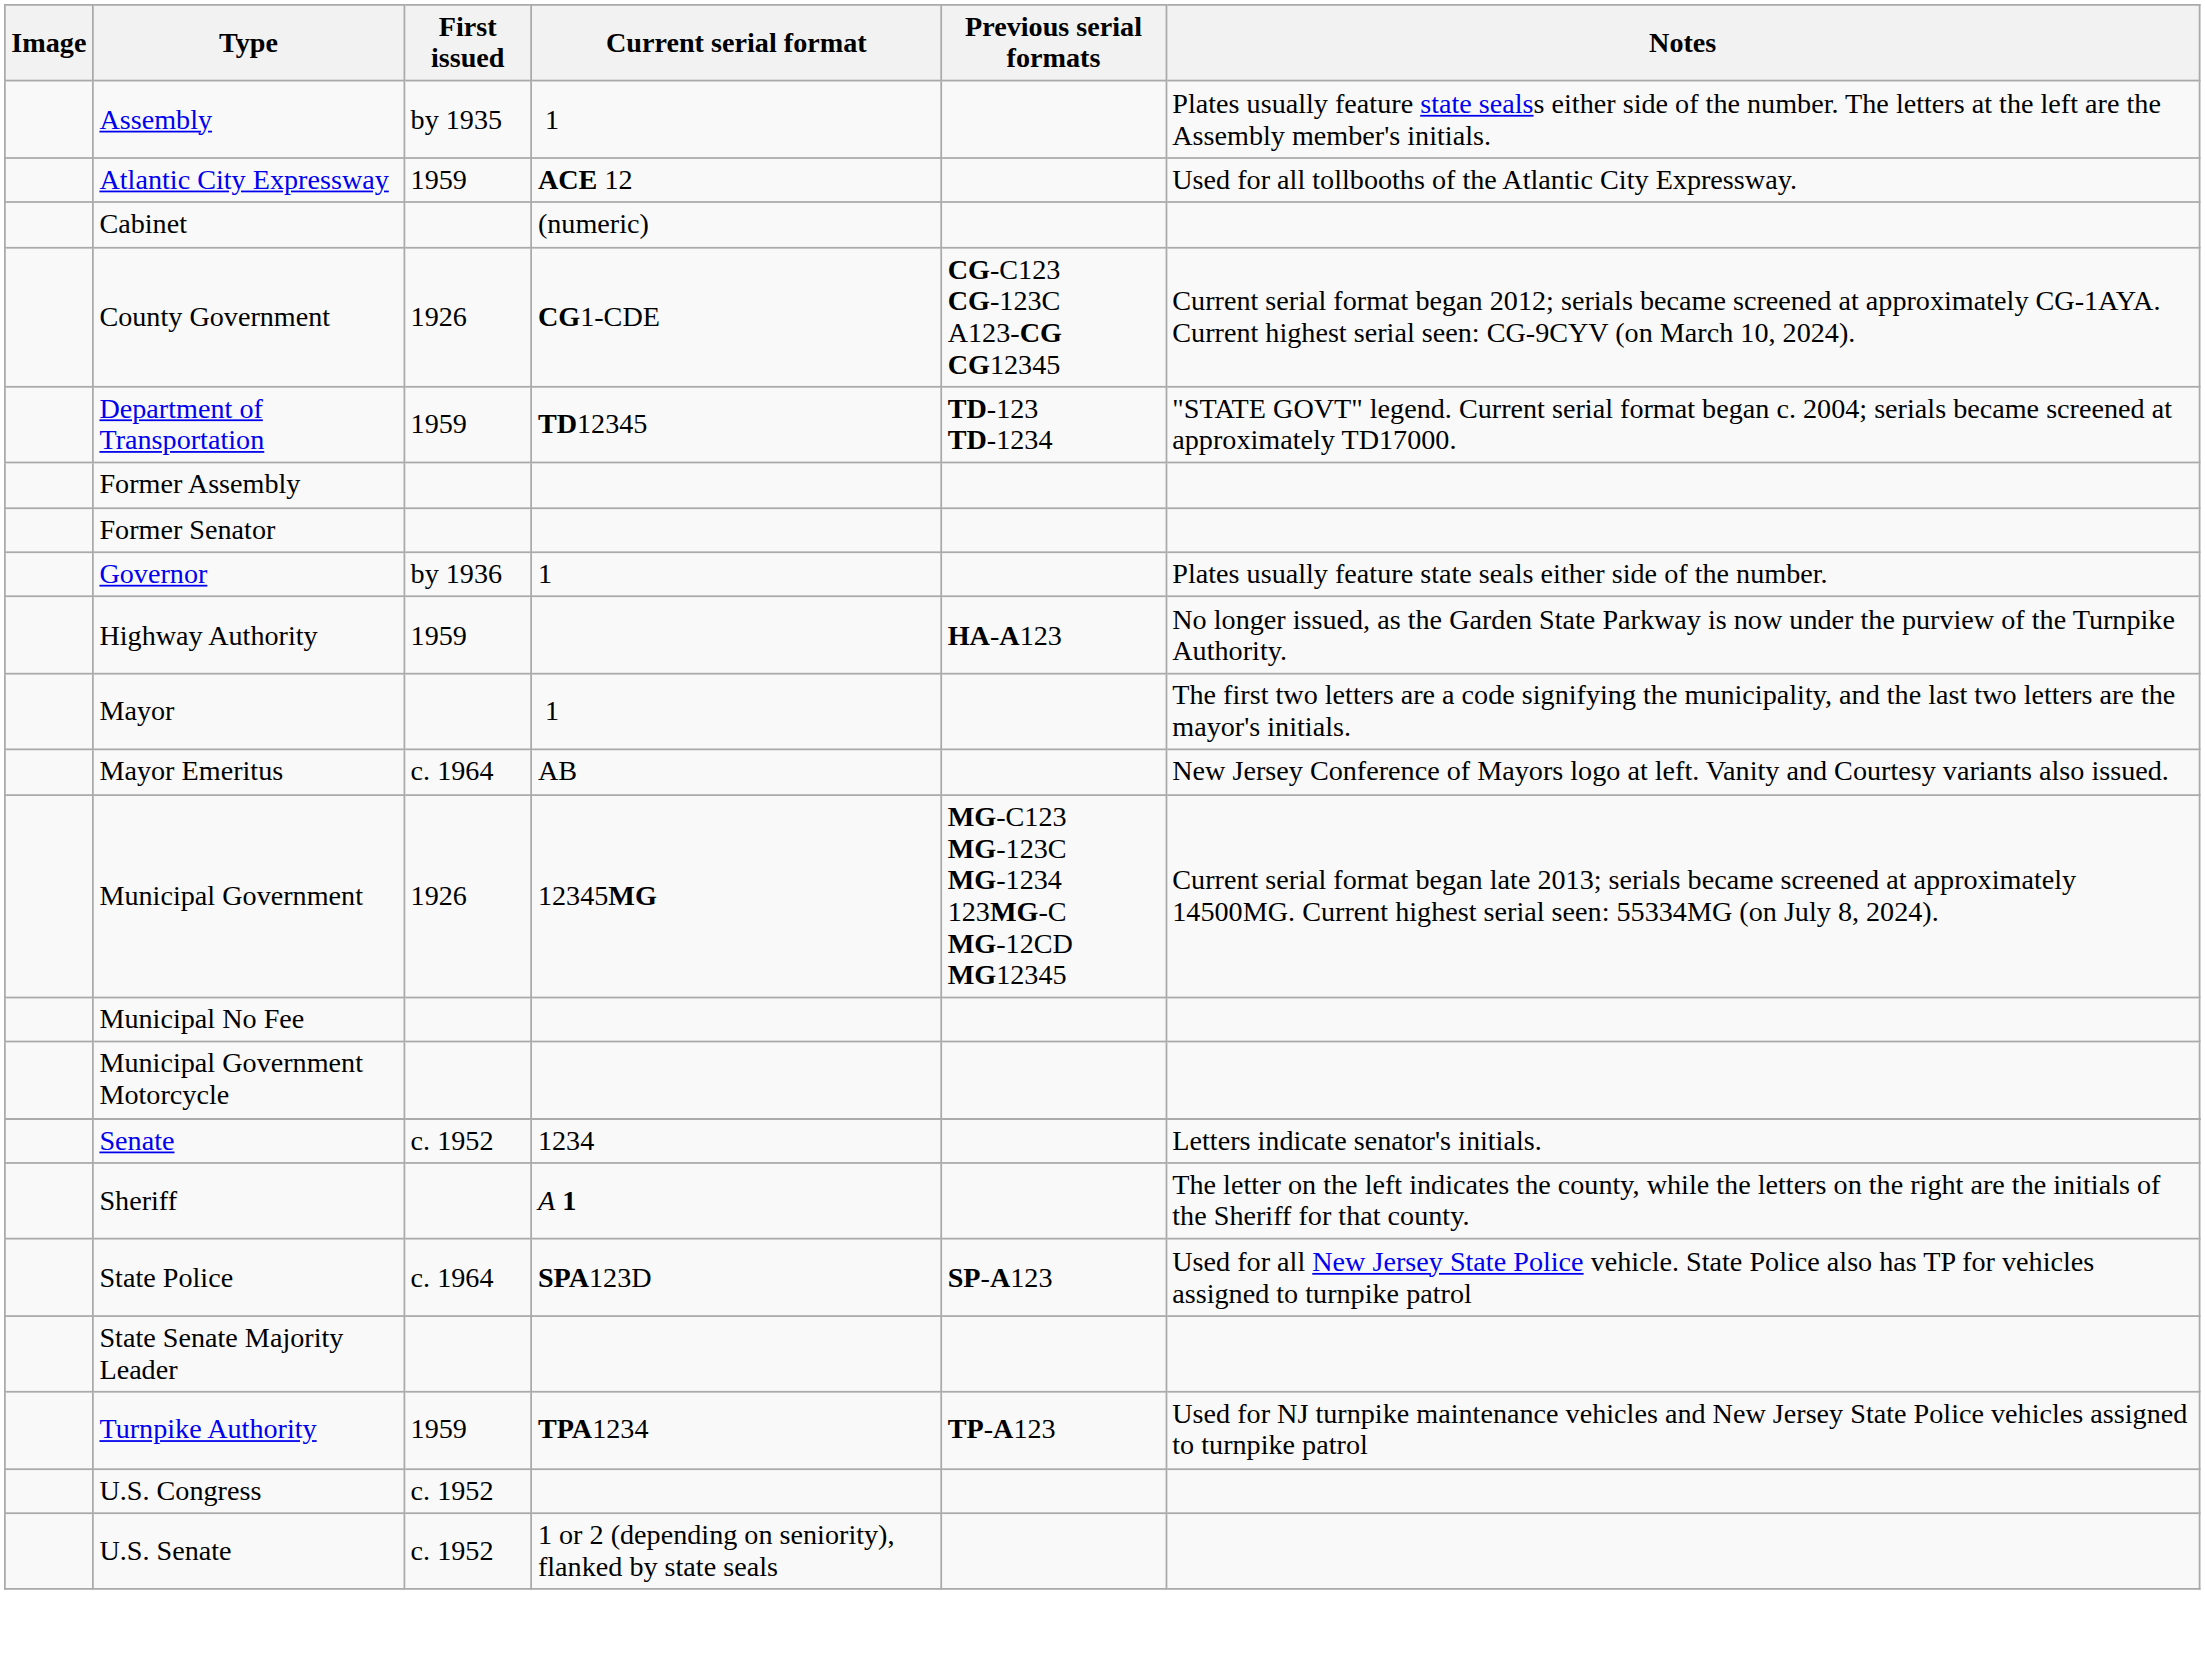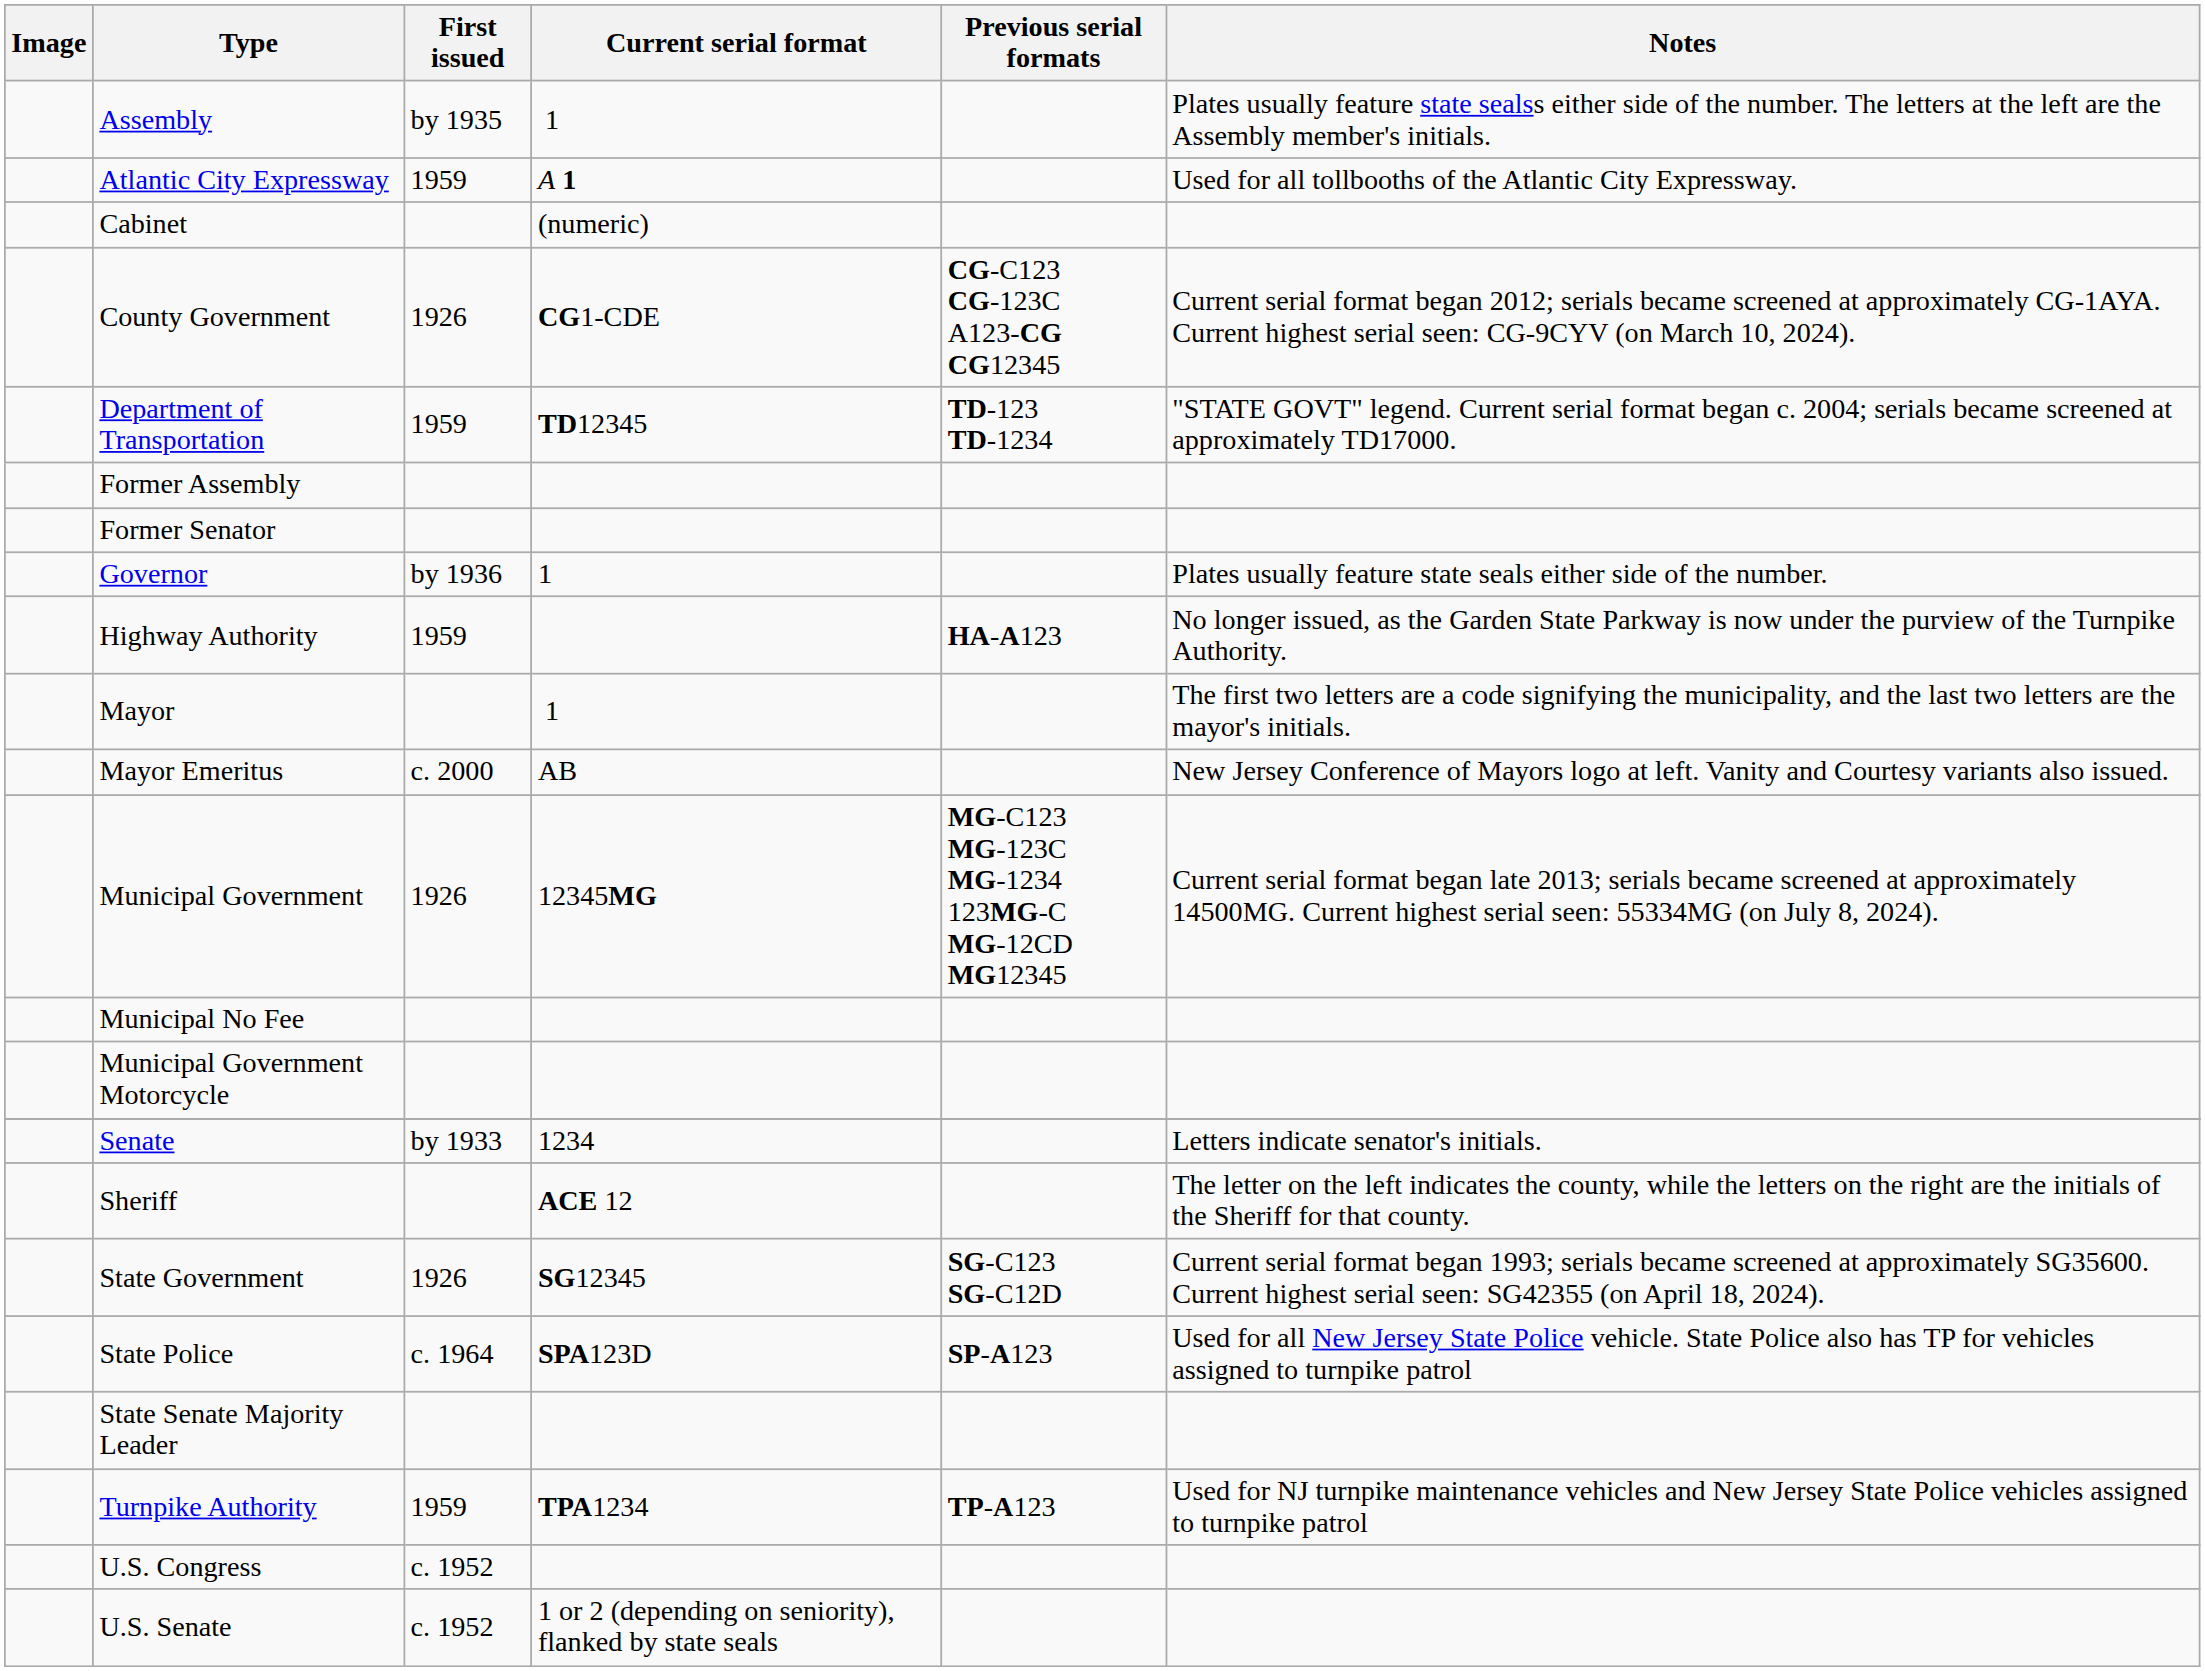Atlantic City Expressway | Current serial format: ACE 12 -> A 1
Mayor Emeritus | First issued: c. 1964 -> c. 2000
Senate | First issued: c. 1952 -> by 1933
Sheriff | Current serial format: A 1 -> ACE 12
+ row: State Government | 1926 | SG12345 | SG-C123 SG-C12D | Current serial format began 1993; serials became screened at approximately SG35600. Current highest serial seen: SG42355 (on April 18, 2024).
